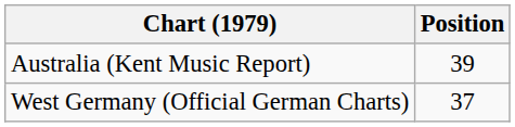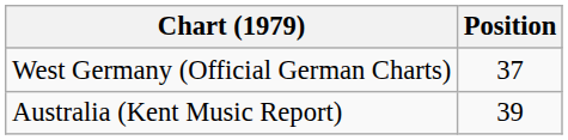rows swapped: Australia (Kent Music Report) <-> West Germany (Official German Charts)
